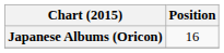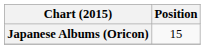Japanese Albums (Oricon) | Position: 16 -> 15
